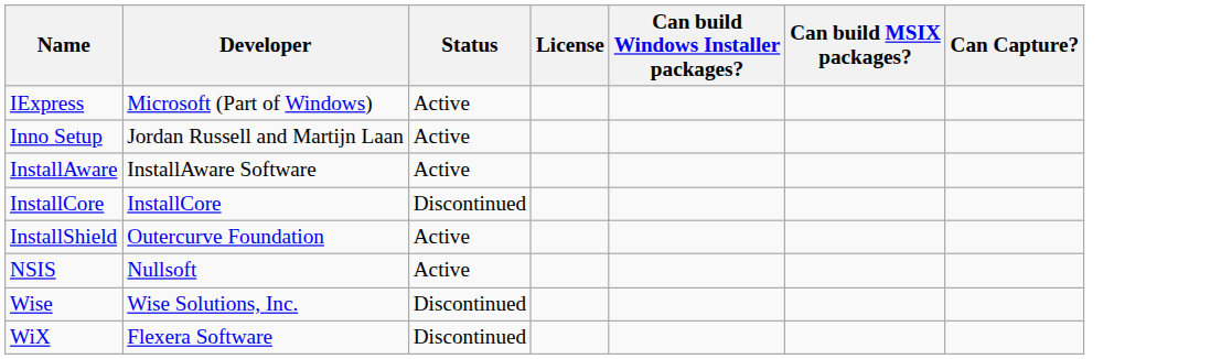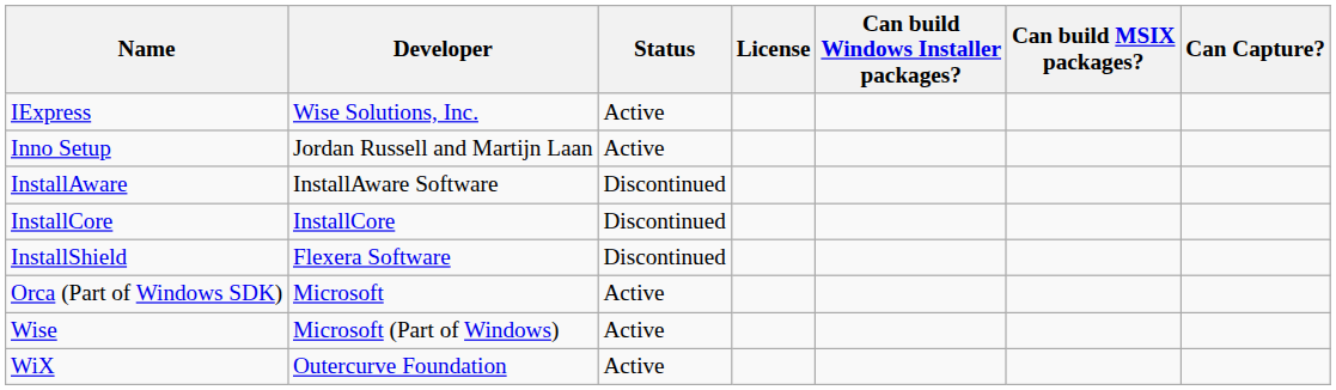IExpress | Developer: Microsoft (Part of Windows) -> Wise Solutions, Inc.
InstallAware | Status: Active -> Discontinued
InstallShield | Developer: Outercurve Foundation -> Flexera Software
InstallShield | Status: Active -> Discontinued
- row: NSIS | Nullsoft | Active
+ row: Orca (Part of Windows SDK) | Microsoft | Active
Wise | Developer: Wise Solutions, Inc. -> Microsoft (Part of Windows)
Wise | Status: Discontinued -> Active
WiX | Developer: Flexera Software -> Outercurve Foundation
WiX | Status: Discontinued -> Active
